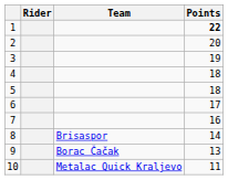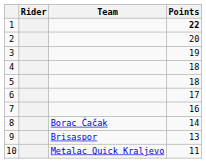8 | Team: Brisaspor -> Borac Čačak
9 | Team: Borac Čačak -> Brisaspor
